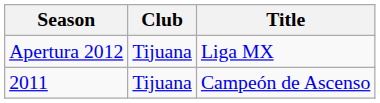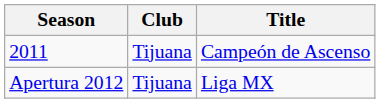rows swapped: 2011 <-> Apertura 2012
